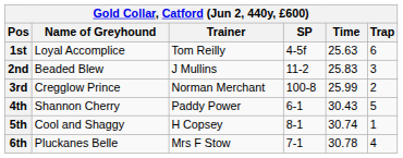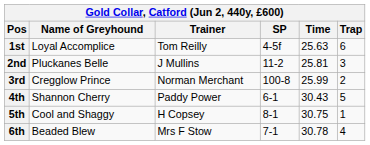2nd | Name of Greyhound: Beaded Blew -> Pluckanes Belle
2nd | Time: 25.83 -> 25.81
5th | Time: 30.74 -> 30.75
6th | Name of Greyhound: Pluckanes Belle -> Beaded Blew
